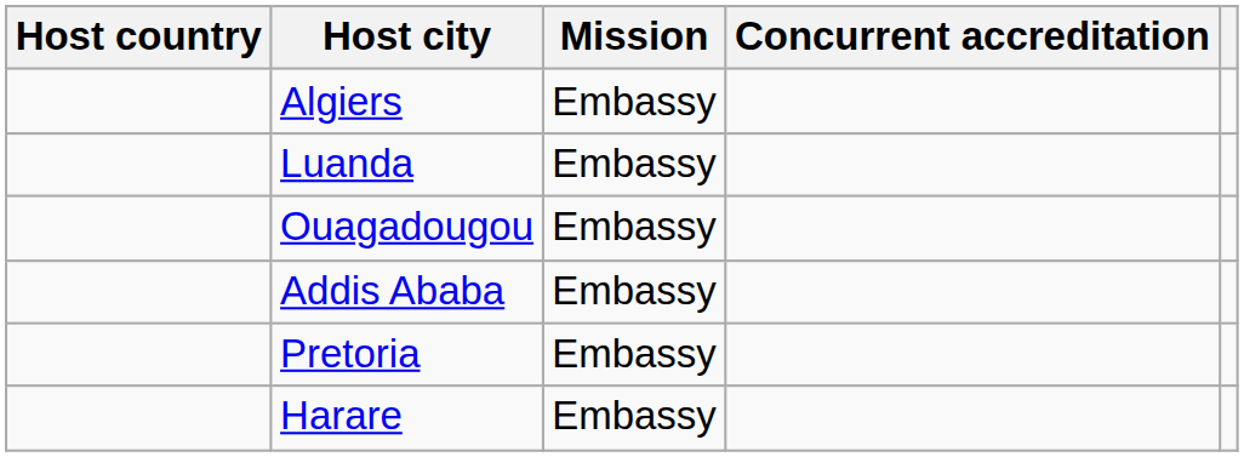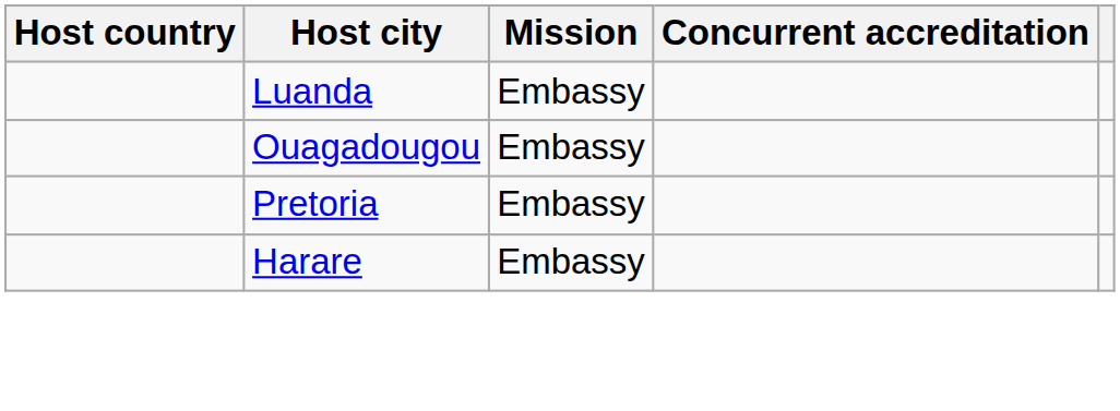- row: Algiers | Embassy
- row: Addis Ababa | Embassy
